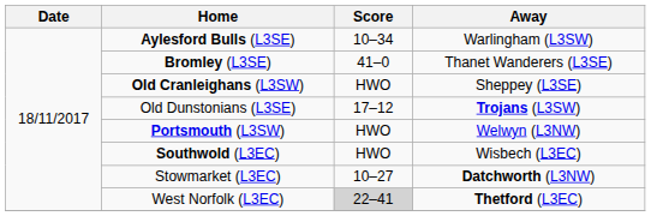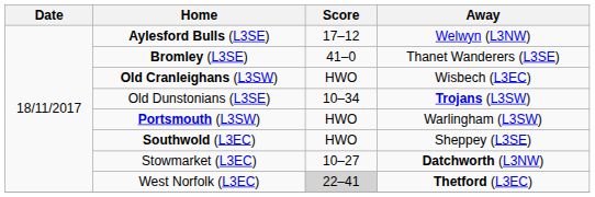Aylesford Bulls (L3SE) | Score: 10–34 -> 17–12
Aylesford Bulls (L3SE) | Away: Warlingham (L3SW) -> Welwyn (L3NW)
Old Cranleighans (L3SW) | Away: Sheppey (L3SE) -> Wisbech (L3EC)
Old Dunstonians (L3SE) | Score: 17–12 -> 10–34
Portsmouth (L3SW) | Away: Welwyn (L3NW) -> Warlingham (L3SW)
Southwold (L3EC) | Away: Wisbech (L3EC) -> Sheppey (L3SE)
